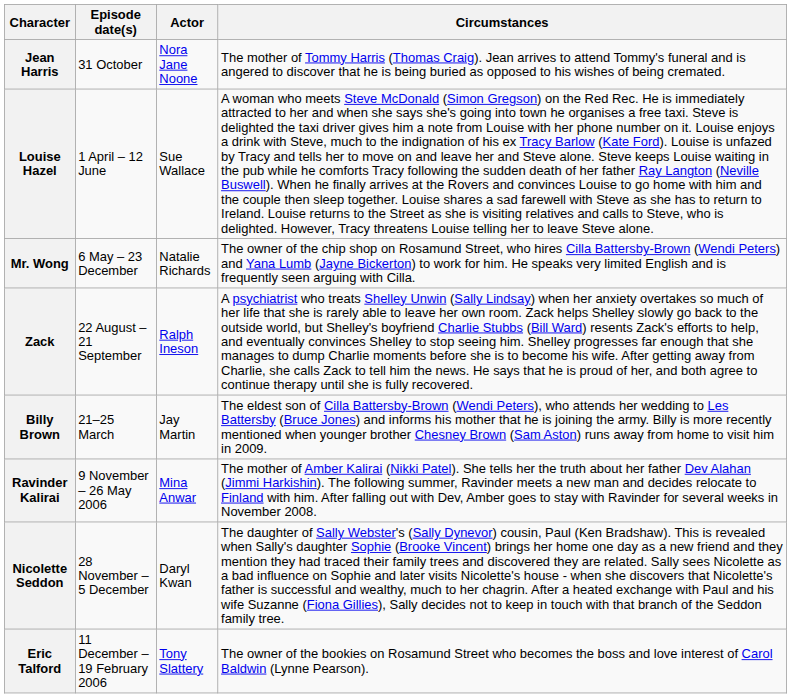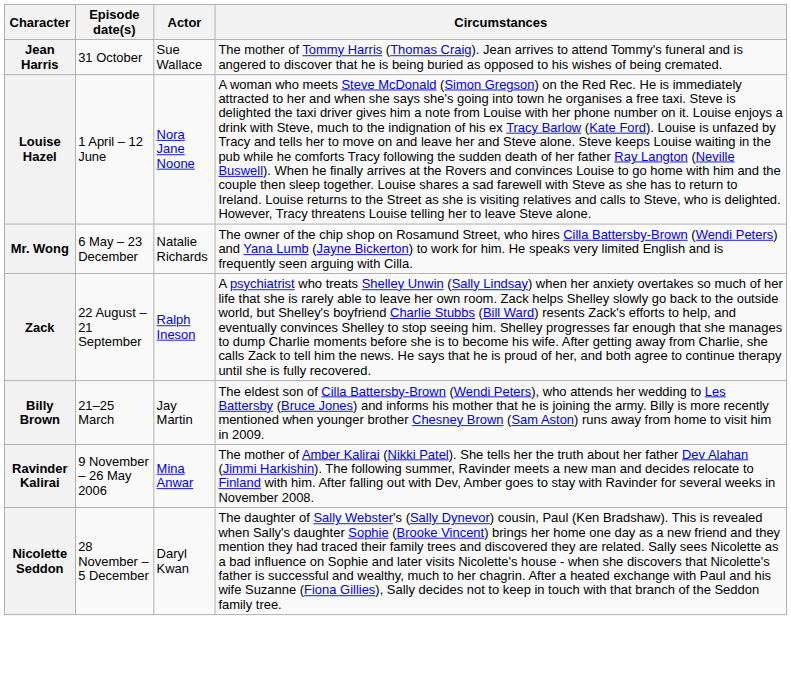Jean Harris | Actor: Nora Jane Noone -> Sue Wallace
Louise Hazel | Actor: Sue Wallace -> Nora Jane Noone
- row: Eric Talford | 11 December – 19 February 2006 | Tony Slattery | The owner of the bookies on Rosamund Street who becomes the boss and love interest of Carol Baldwin (Lynne Pearson).
